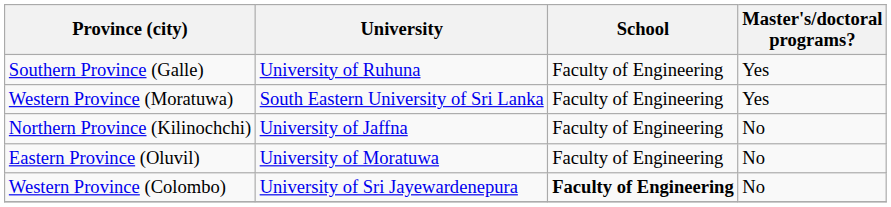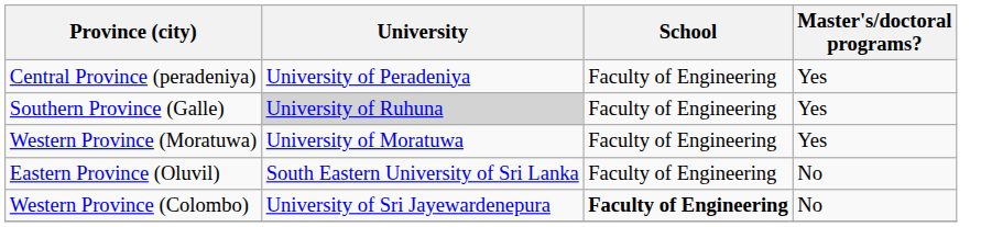+ row: Central Province (peradeniya) | University of Peradeniya | Faculty of Engineering | Yes
Southern Province (Galle) | University: no background -> lightgrey background
Western Province (Moratuwa) | University: South Eastern University of Sri Lanka -> University of Moratuwa
- row: Northern Province (Kilinochchi) | University of Jaffna | Faculty of Engineering | No
Eastern Province (Oluvil) | University: University of Moratuwa -> South Eastern University of Sri Lanka
